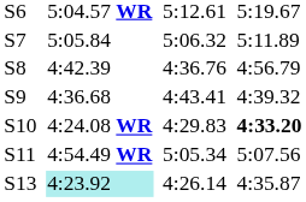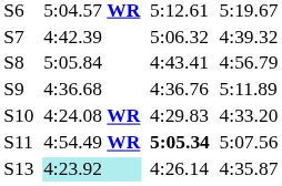S7 | column 3: 5:05.84 -> 4:42.39
S7 | column 7: 5:11.89 -> 4:39.32
S8 | column 3: 4:42.39 -> 5:05.84
S8 | column 5: 4:36.76 -> 4:43.41
S9 | column 5: 4:43.41 -> 4:36.76
S9 | column 7: 4:39.32 -> 5:11.89
S10 | column 7: bold -> normal
S11 | column 5: normal -> bold
